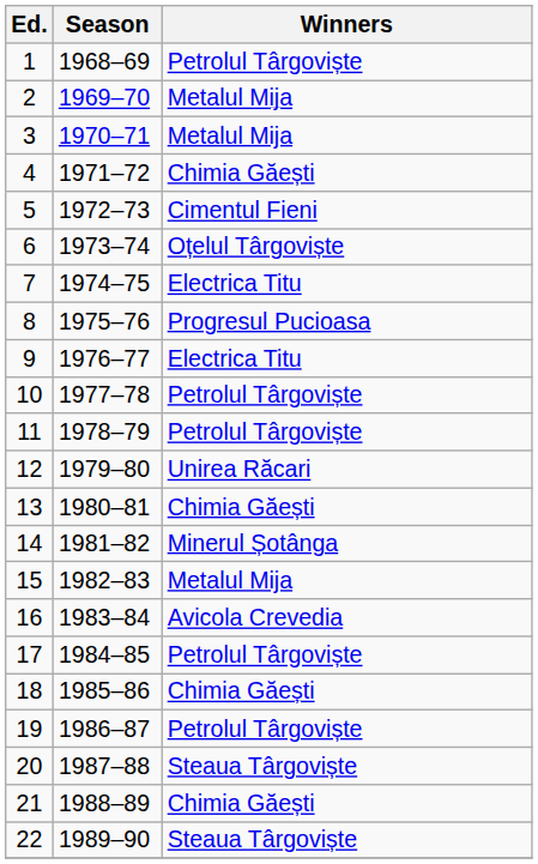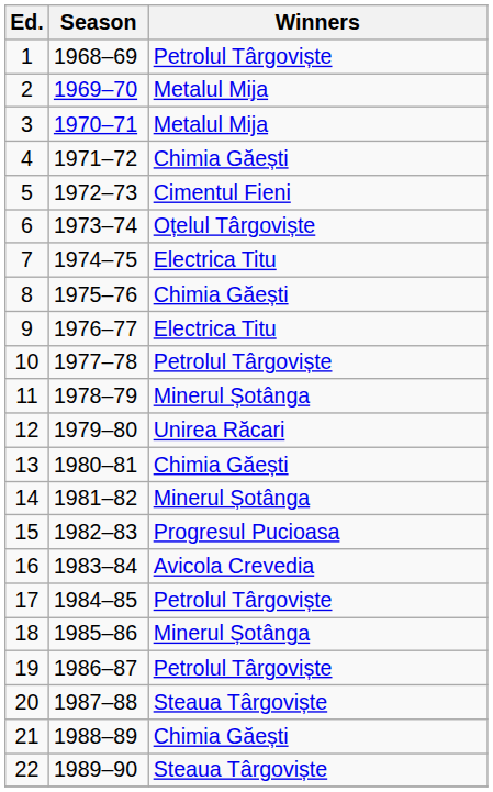8 | Winners: Progresul Pucioasa -> Chimia Găești
11 | Winners: Petrolul Târgoviște -> Minerul Șotânga
15 | Winners: Metalul Mija -> Progresul Pucioasa
18 | Winners: Chimia Găești -> Minerul Șotânga
